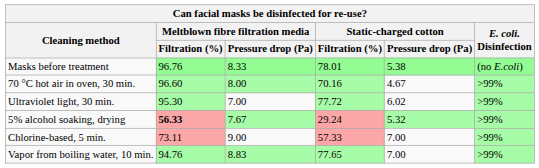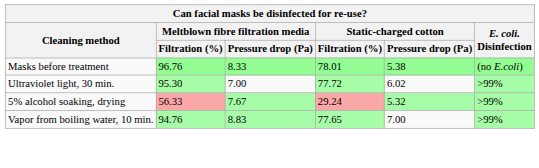- row: 70 °C hot air in oven, 30 min. | 96.60 | 8.00 | 70.16 | 4.67 | >99%
5% alcohol soaking, drying | Meltblown fibre filtration media / Filtration (%): bold -> normal
- row: Chlorine-based, 5 min. | 73.11 | 9.00 | 57.33 | 7.00 | >99%
